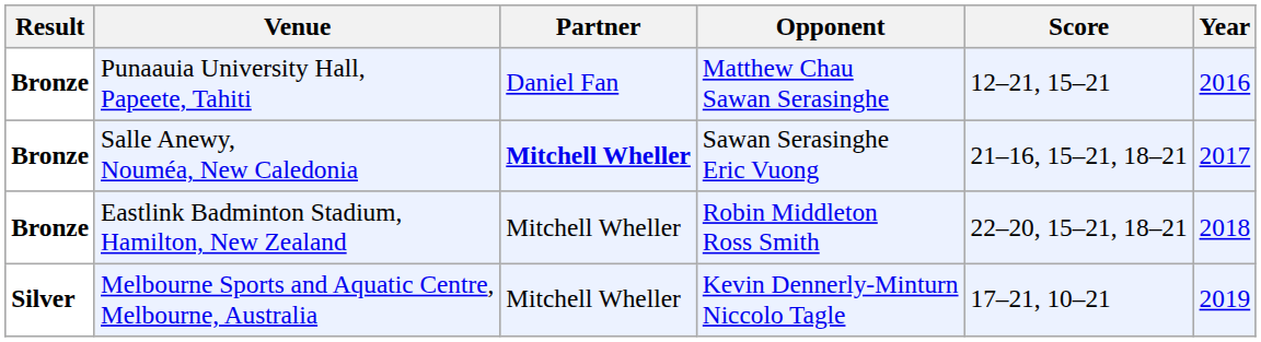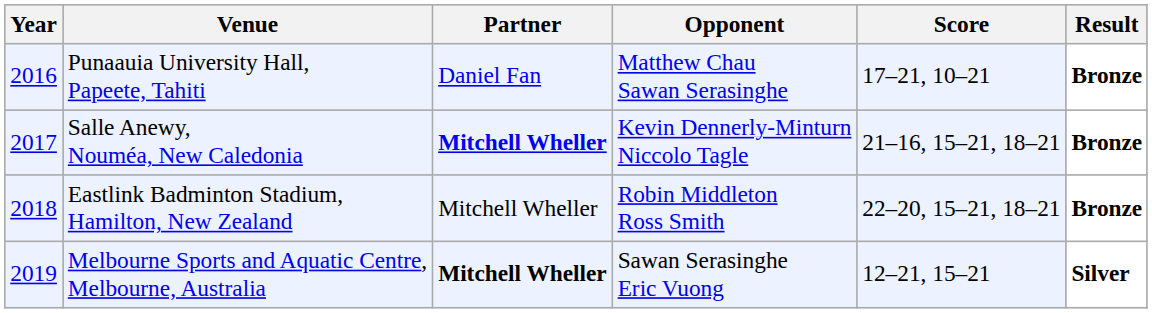columns swapped: Year <-> Result
Punaauia University Hall, Papeete, Tahiti | Score: 12–21, 15–21 -> 17–21, 10–21
Salle Anewy, Nouméa, New Caledonia | Opponent: Sawan Serasinghe Eric Vuong -> Kevin Dennerly-Minturn Niccolo Tagle
Melbourne Sports and Aquatic Centre, Melbourne, Australia | Partner: normal -> bold
Melbourne Sports and Aquatic Centre, Melbourne, Australia | Opponent: Kevin Dennerly-Minturn Niccolo Tagle -> Sawan Serasinghe Eric Vuong
Melbourne Sports and Aquatic Centre, Melbourne, Australia | Score: 17–21, 10–21 -> 12–21, 15–21
